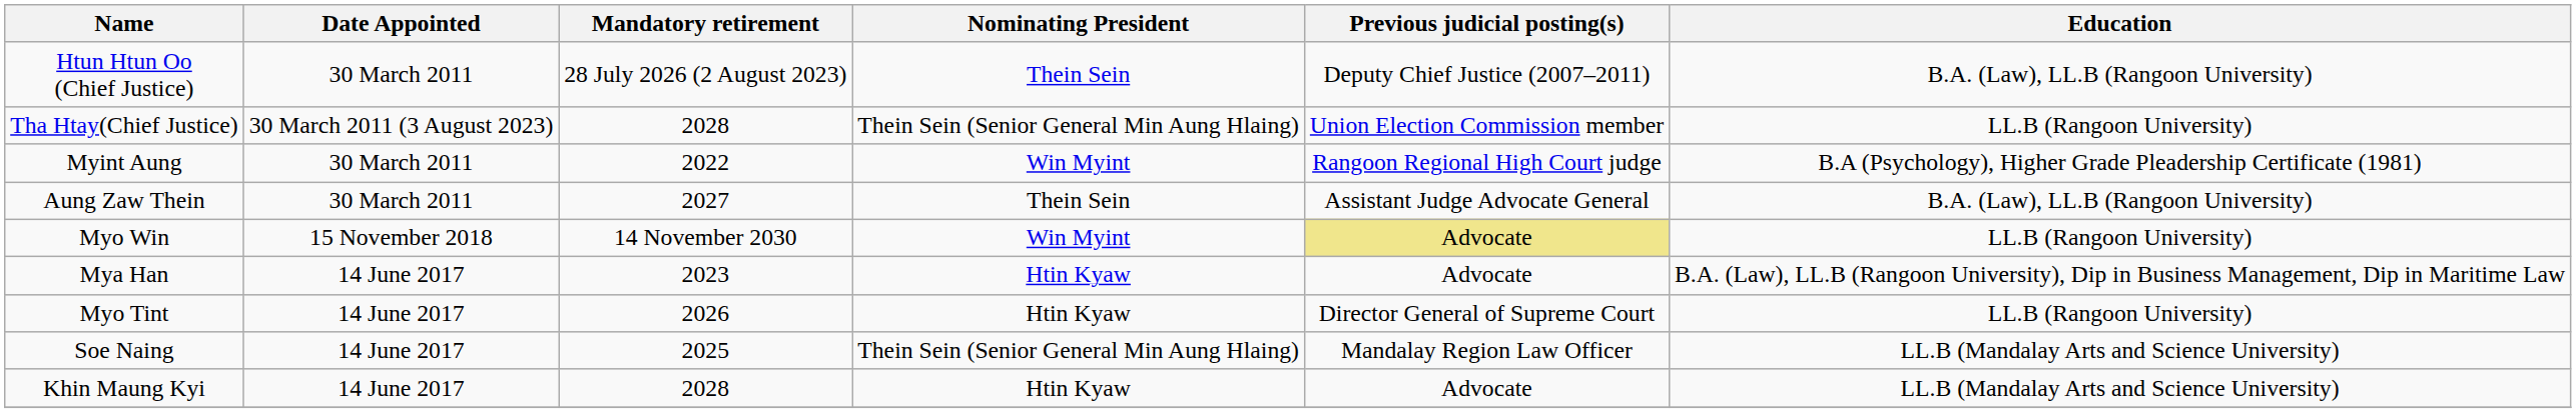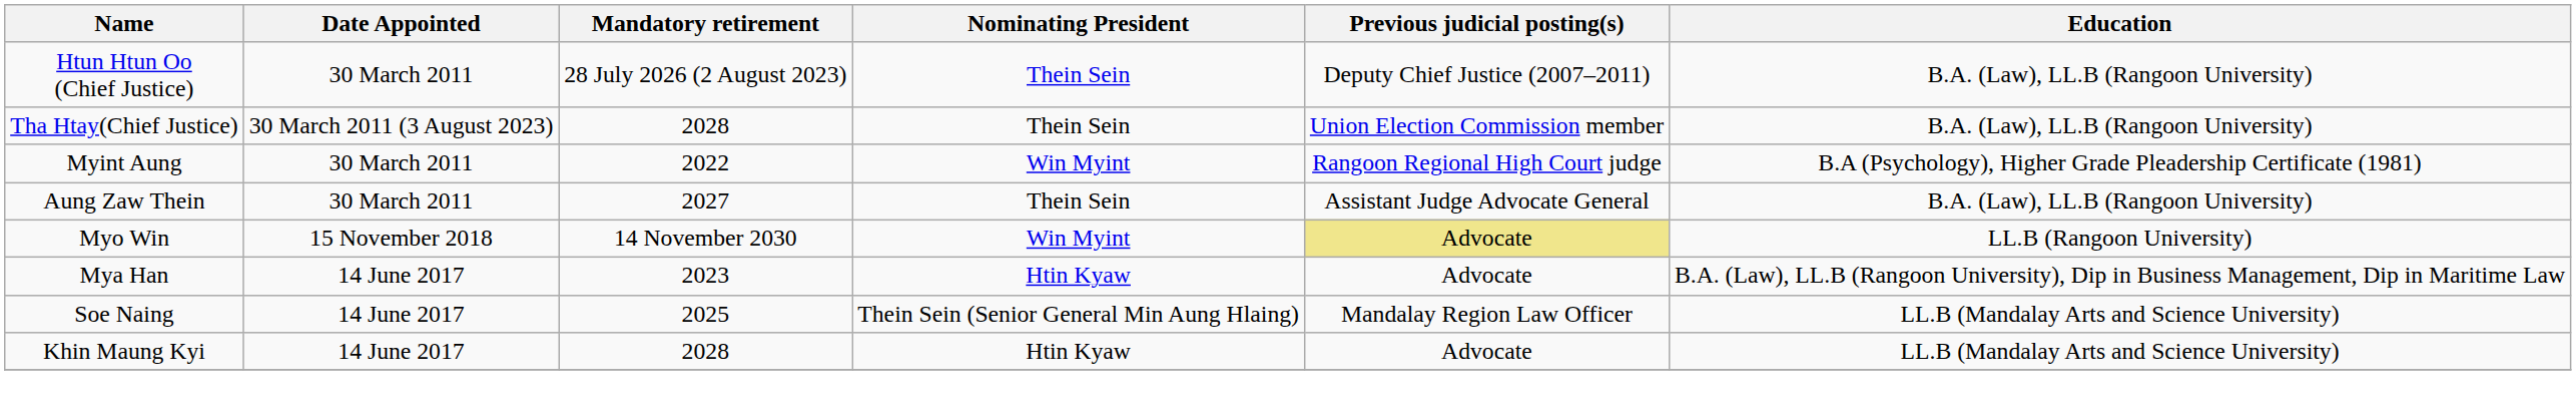Tha Htay(Chief Justice) | Nominating President: Thein Sein (Senior General Min Aung Hlaing) -> Thein Sein
Tha Htay(Chief Justice) | Education: LL.B (Rangoon University) -> B.A. (Law), LL.B (Rangoon University)
- row: Myo Tint | 14 June 2017 | 2026 | Htin Kyaw | Director General of Supreme Court | LL.B (Rangoon University)
